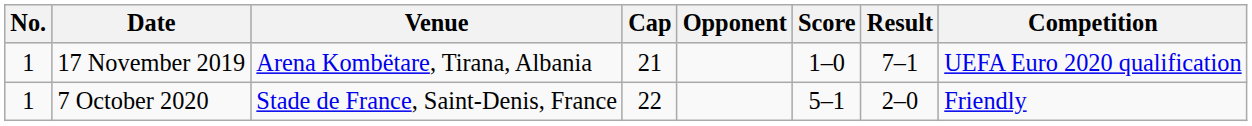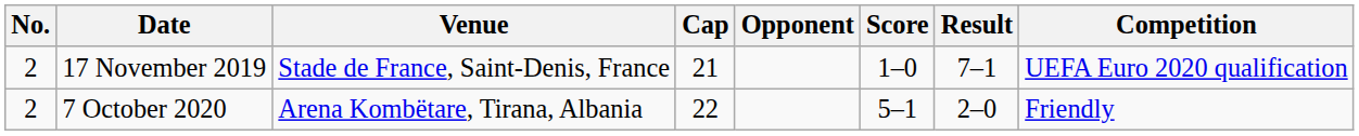17 November 2019 | No.: 1 -> 2
17 November 2019 | Venue: Arena Kombëtare, Tirana, Albania -> Stade de France, Saint-Denis, France
7 October 2020 | No.: 1 -> 2
7 October 2020 | Venue: Stade de France, Saint-Denis, France -> Arena Kombëtare, Tirana, Albania
